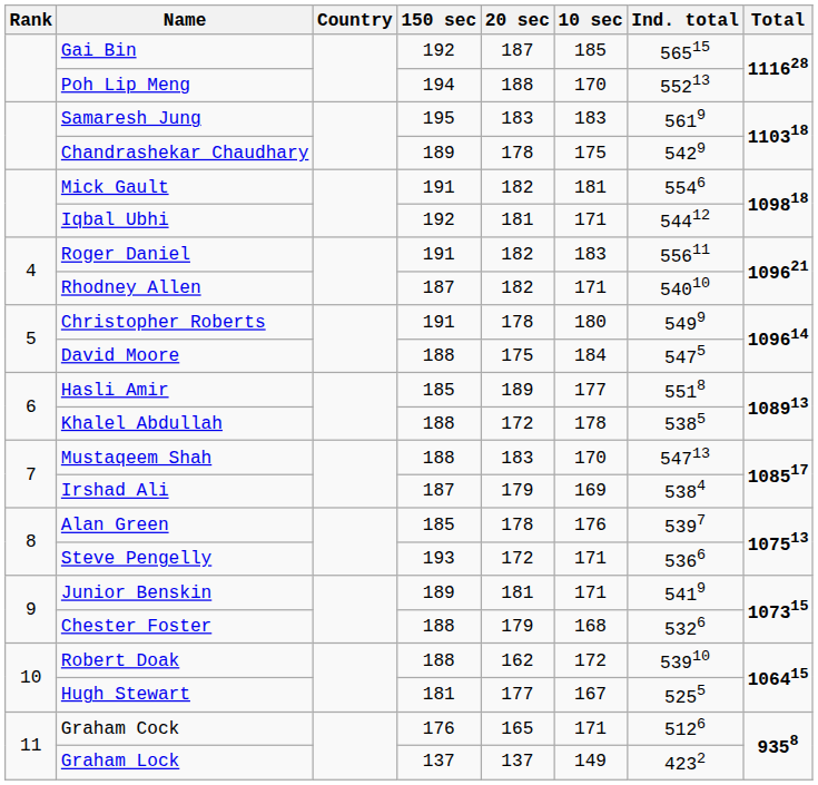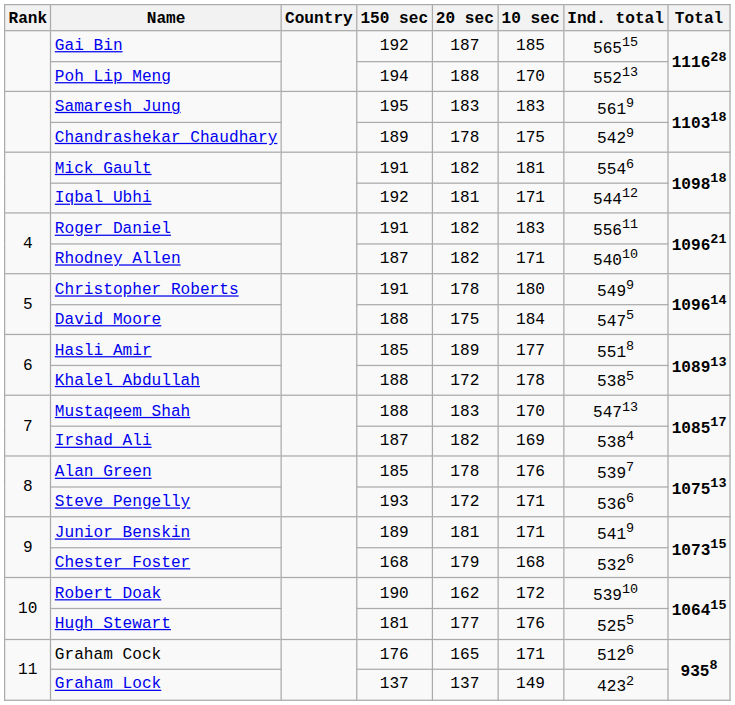Irshad Ali | 20 sec: 179 -> 182
Chester Foster | 150 sec: 188 -> 168
Robert Doak | 150 sec: 188 -> 190
Hugh Stewart | 10 sec: 167 -> 176
